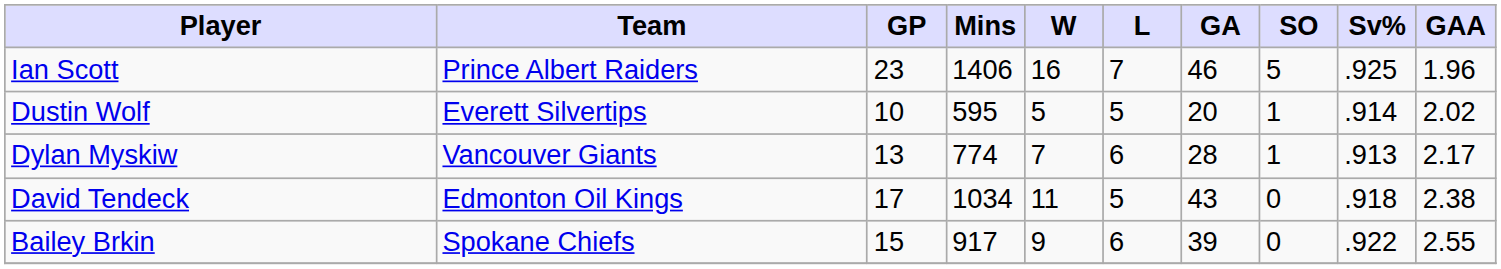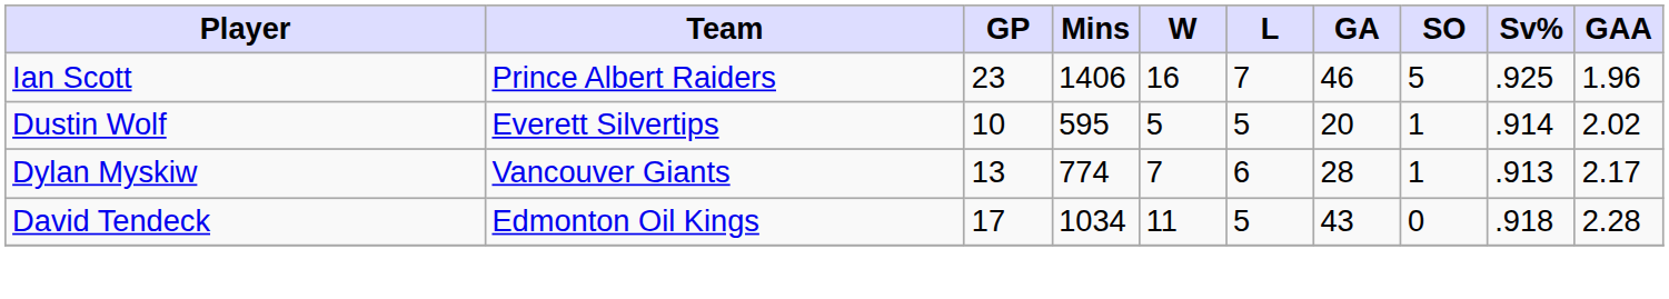David Tendeck | GAA: 2.38 -> 2.28
- row: Bailey Brkin | Spokane Chiefs | 15 | 917 | 9 | 6 | 39 | 0 | .922 | 2.55
